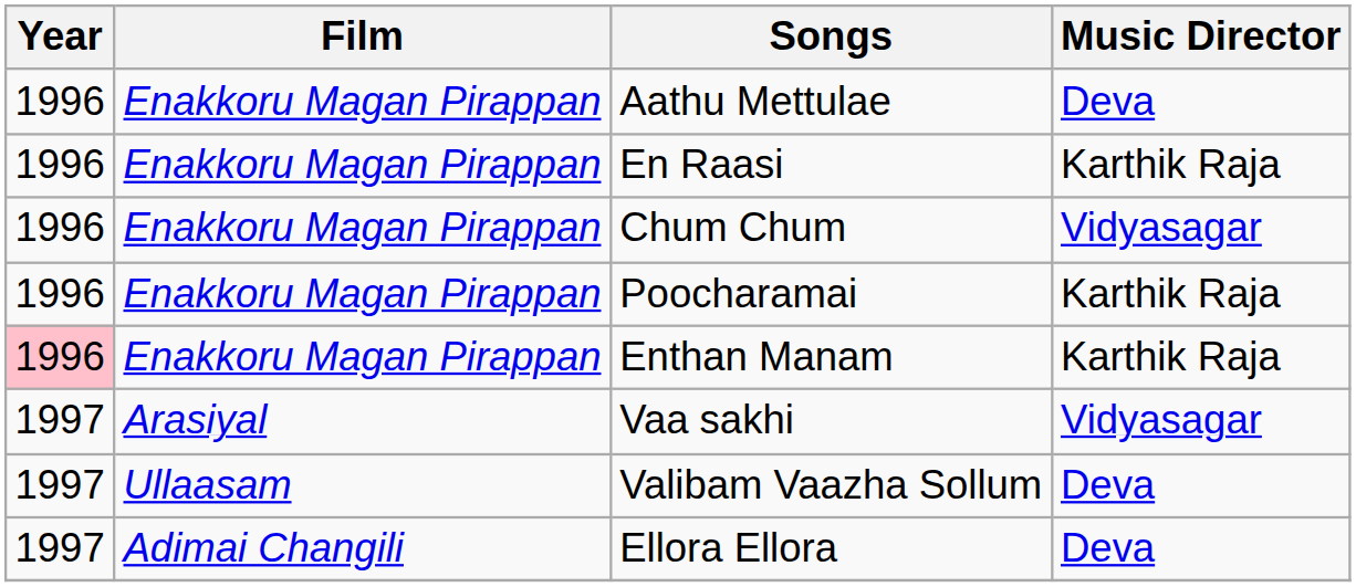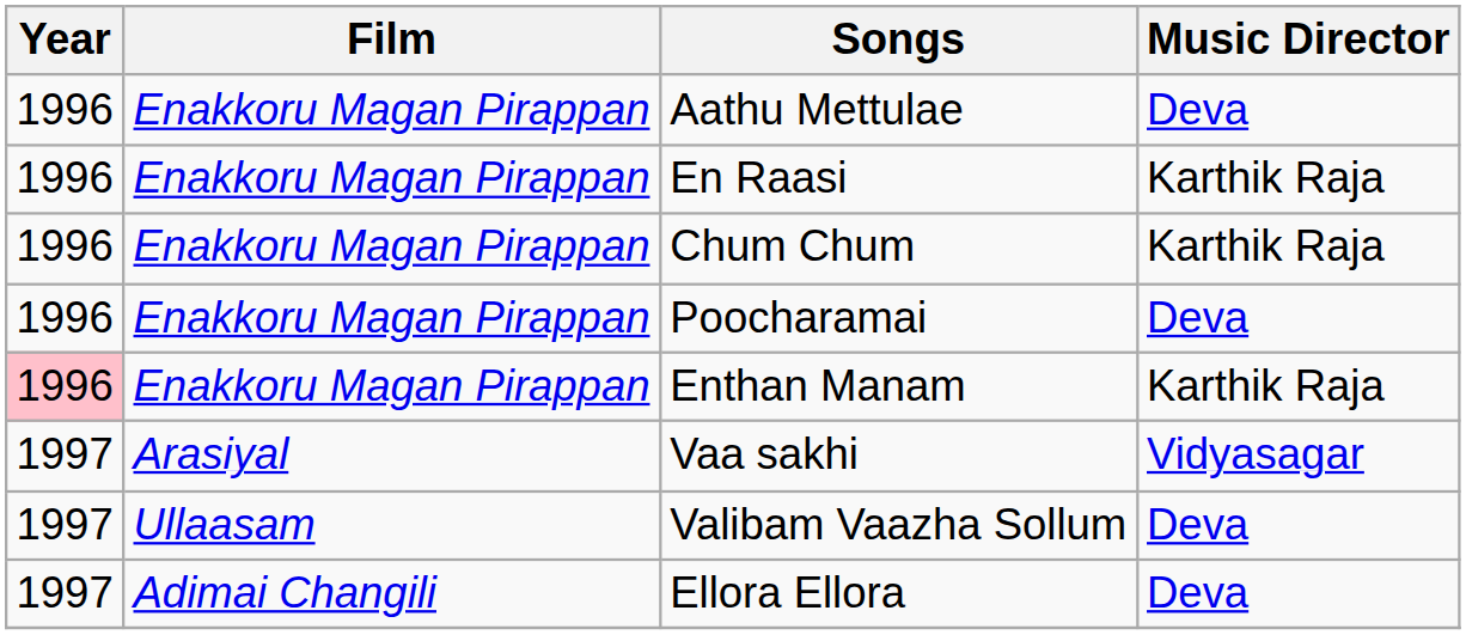Chum Chum | Music Director: Vidyasagar -> Karthik Raja
Poocharamai | Music Director: Karthik Raja -> Deva
